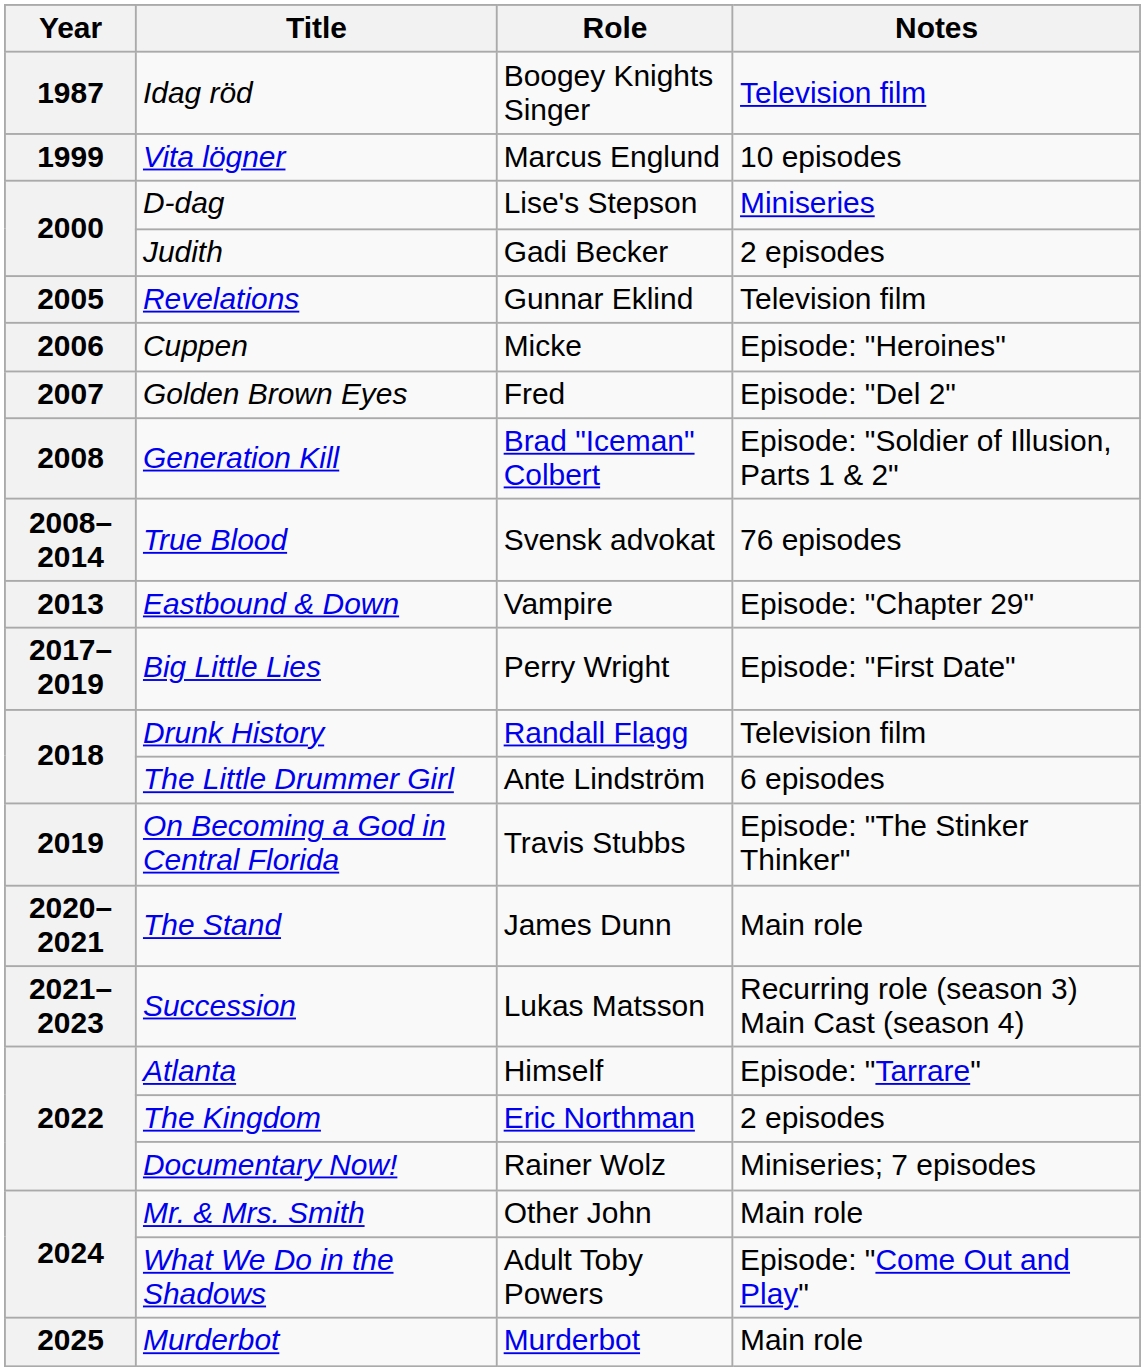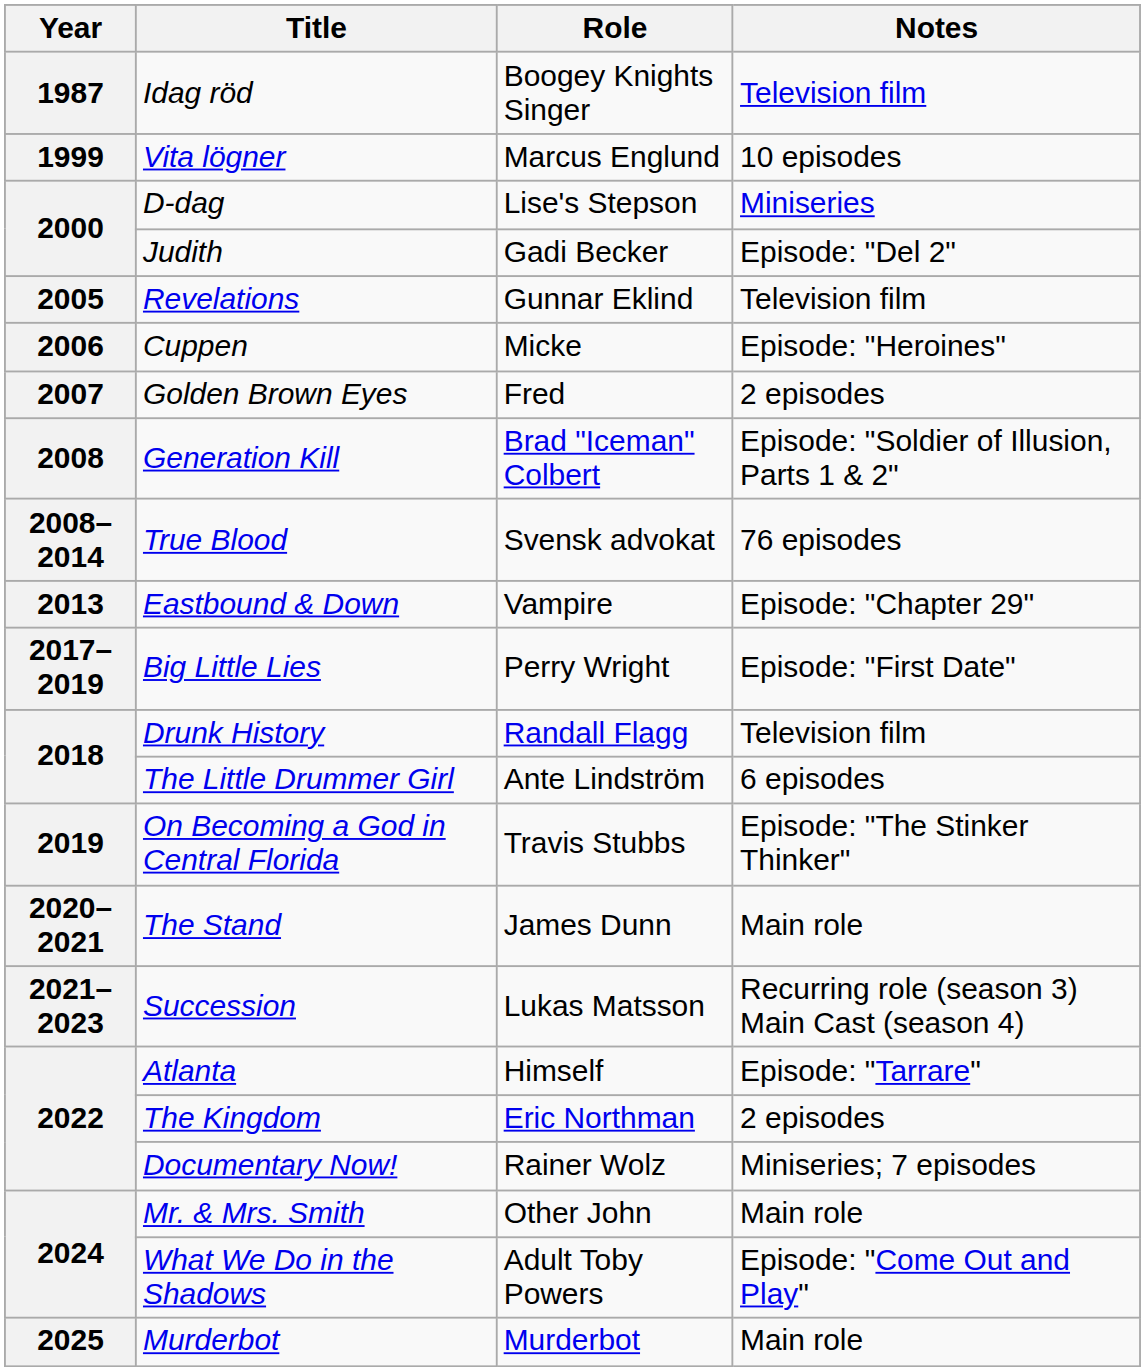Judith | Notes: 2 episodes -> Episode: "Del 2"
Golden Brown Eyes | Notes: Episode: "Del 2" -> 2 episodes
